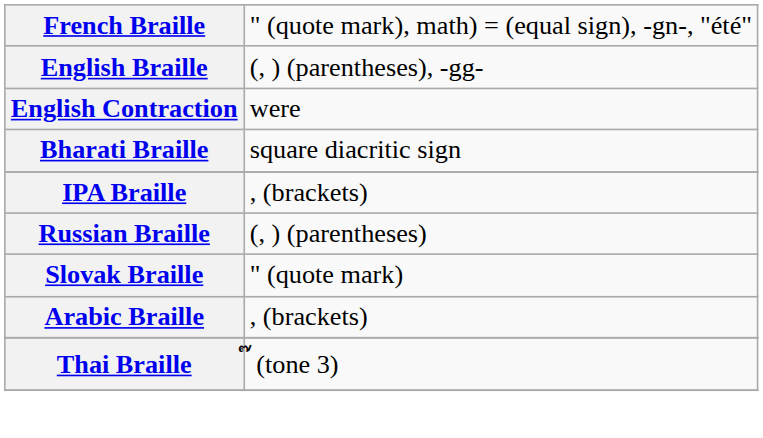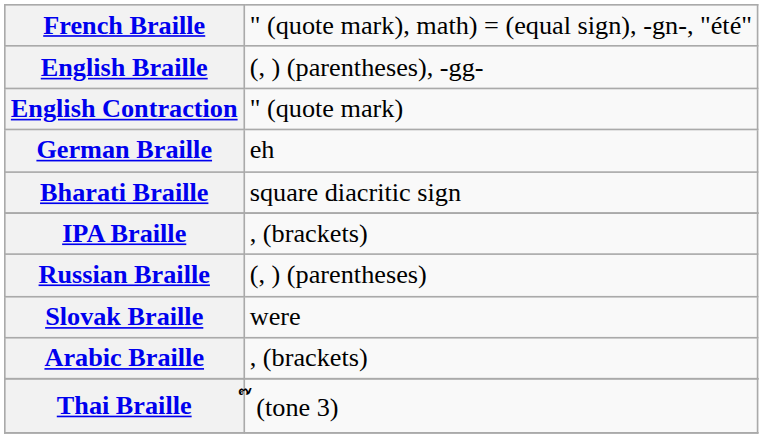English Contraction | column 2: were -> " (quote mark)
+ row: German Braille | eh
Slovak Braille | column 2: " (quote mark) -> were
